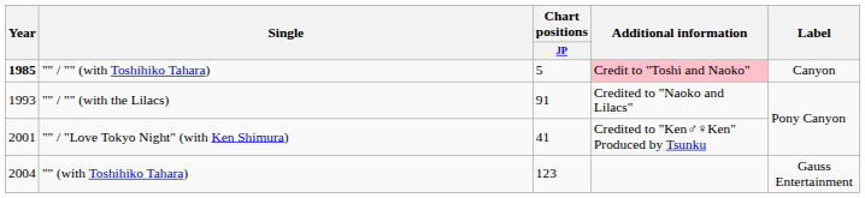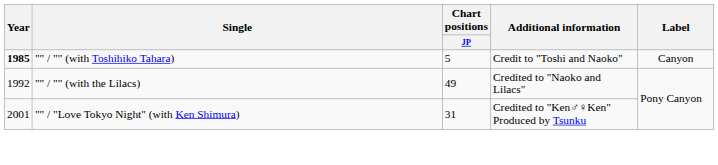"" / "" (with Toshihiko Tahara) | Additional information: pink background -> no background
"" / "" (with the Lilacs) | Year: 1993 -> 1992
"" / "" (with the Lilacs) | Chart positions / JP: 91 -> 49
"" / "Love Tokyo Night" (with Ken Shimura) | Chart positions / JP: 41 -> 31
- row: 2004 | "" (with Toshihiko Tahara) | 123 | Gauss Entertainment
